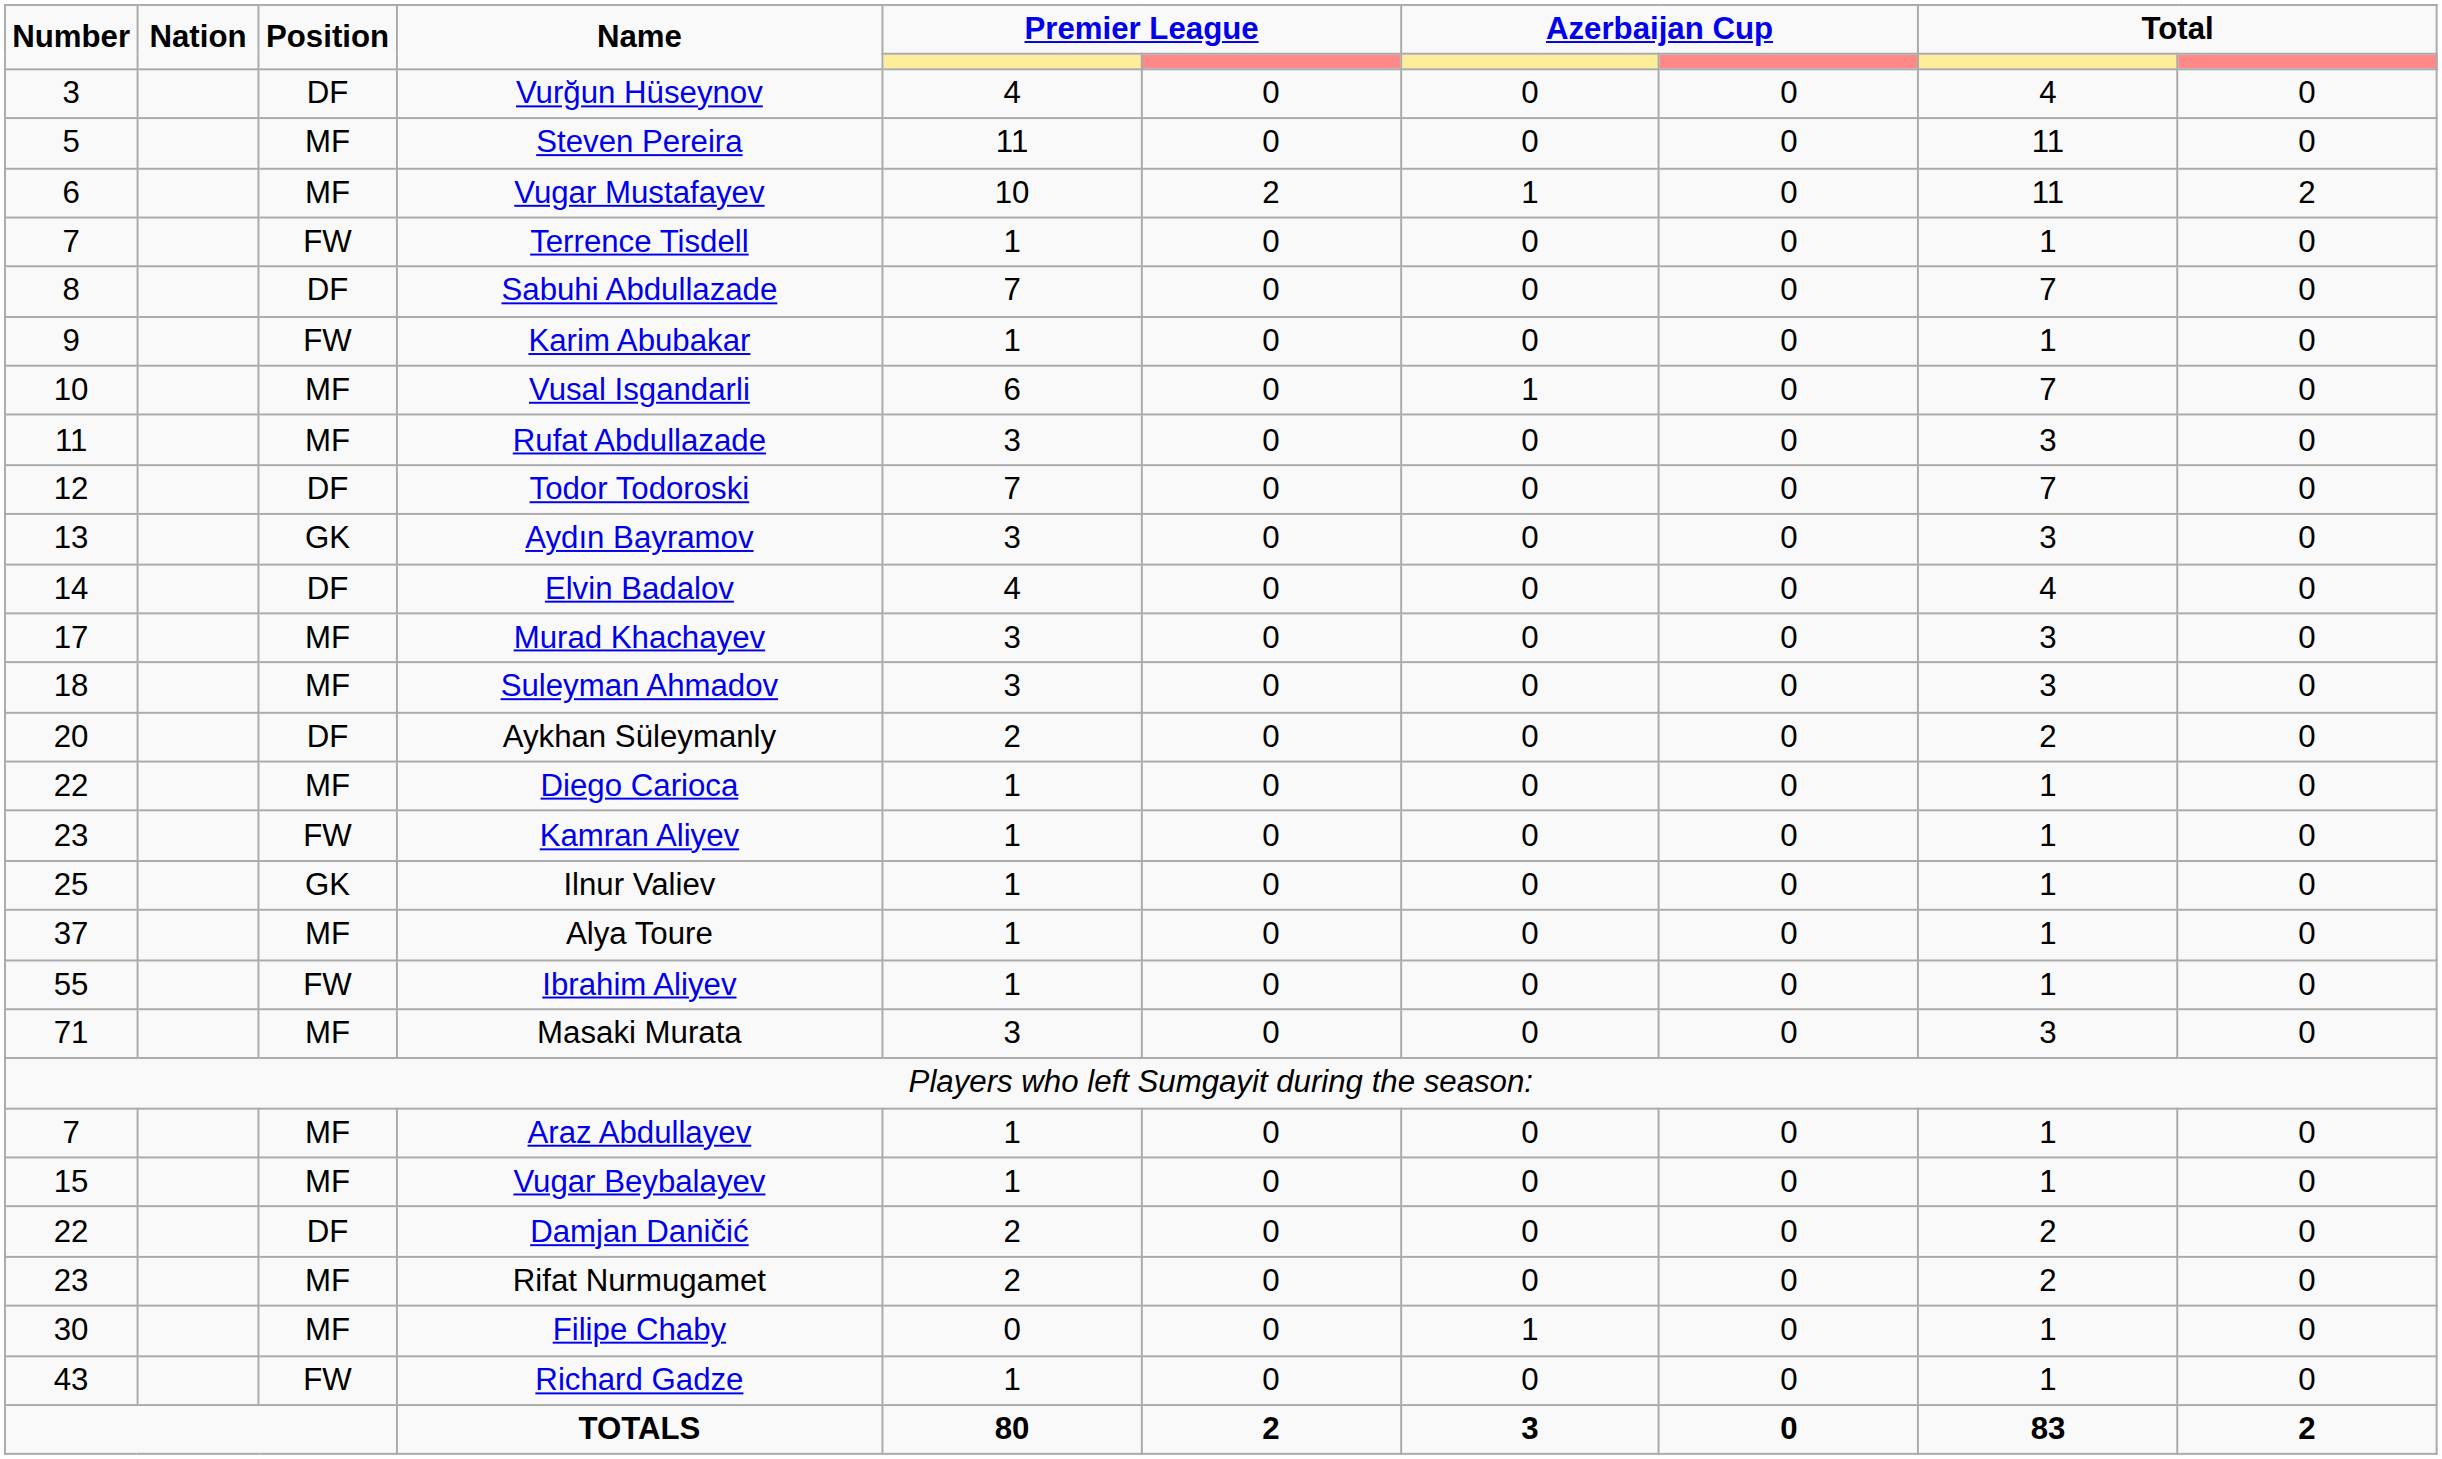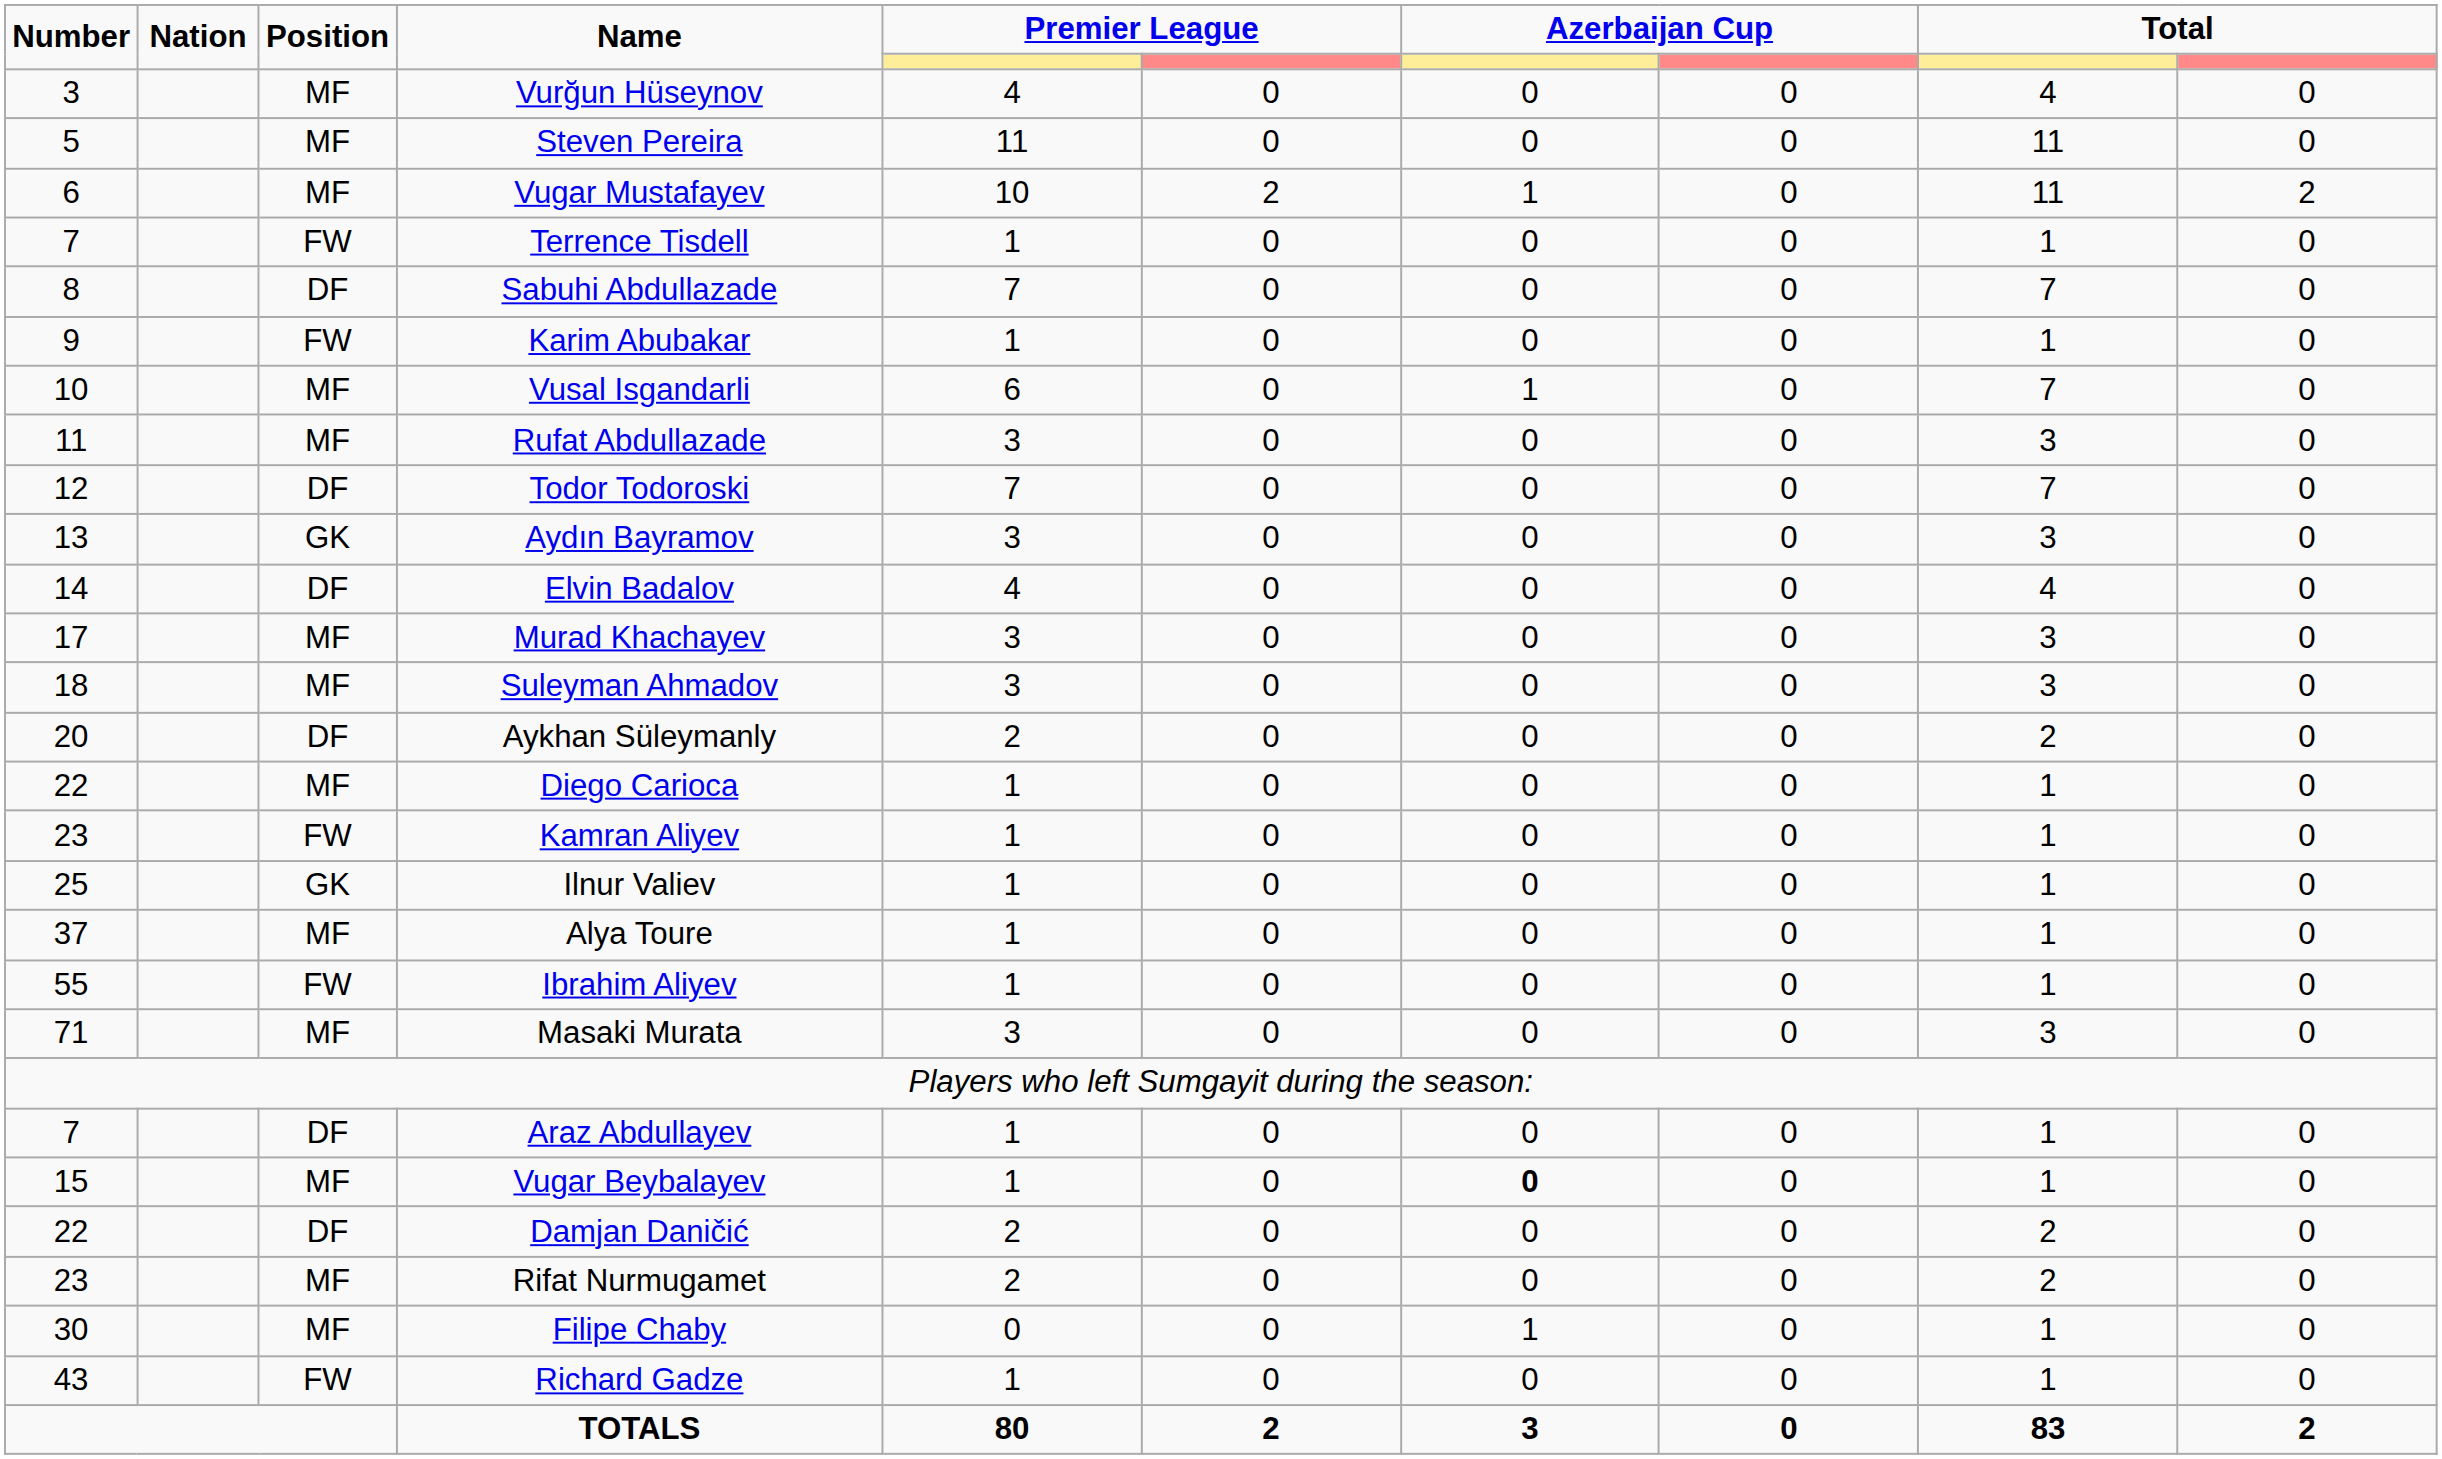Vurğun Hüseynov | Position: DF -> MF
Araz Abdullayev | Position: MF -> DF
Vugar Beybalayev | column 7: normal -> bold
